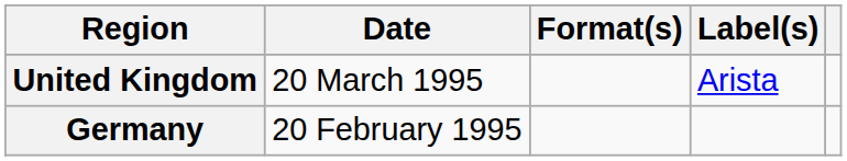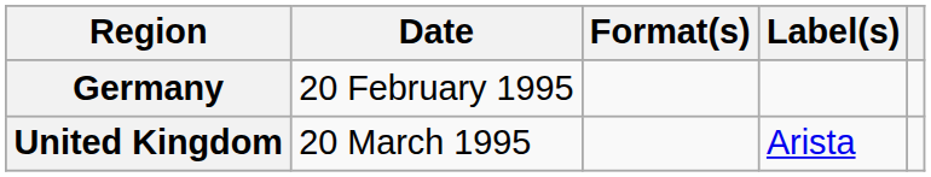rows swapped: Germany <-> United Kingdom
